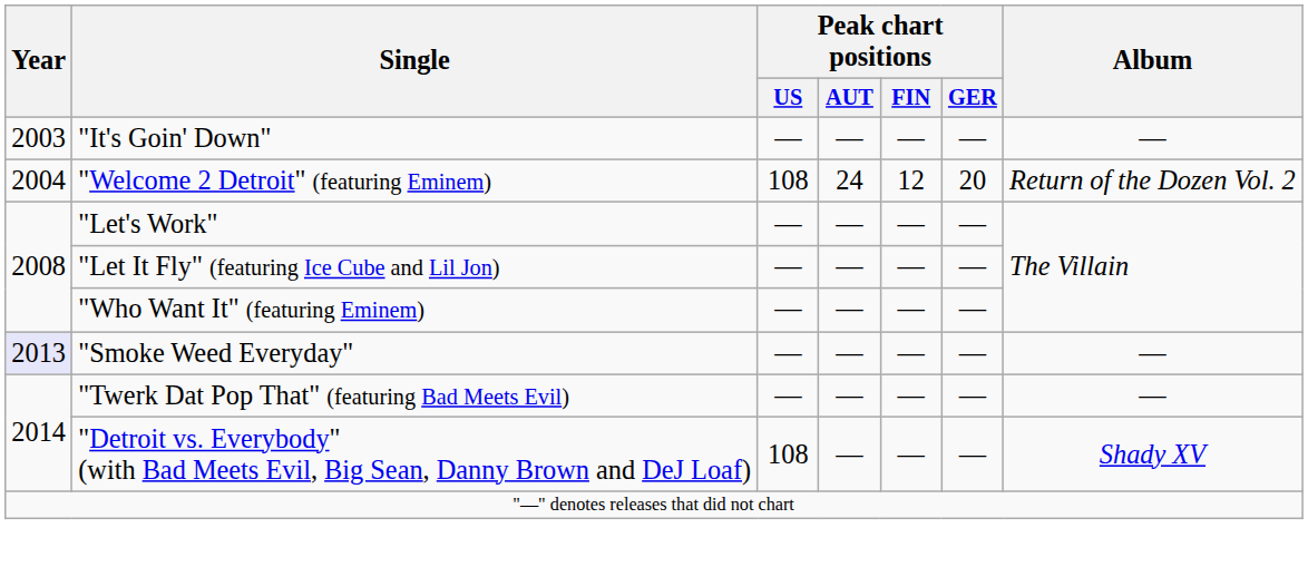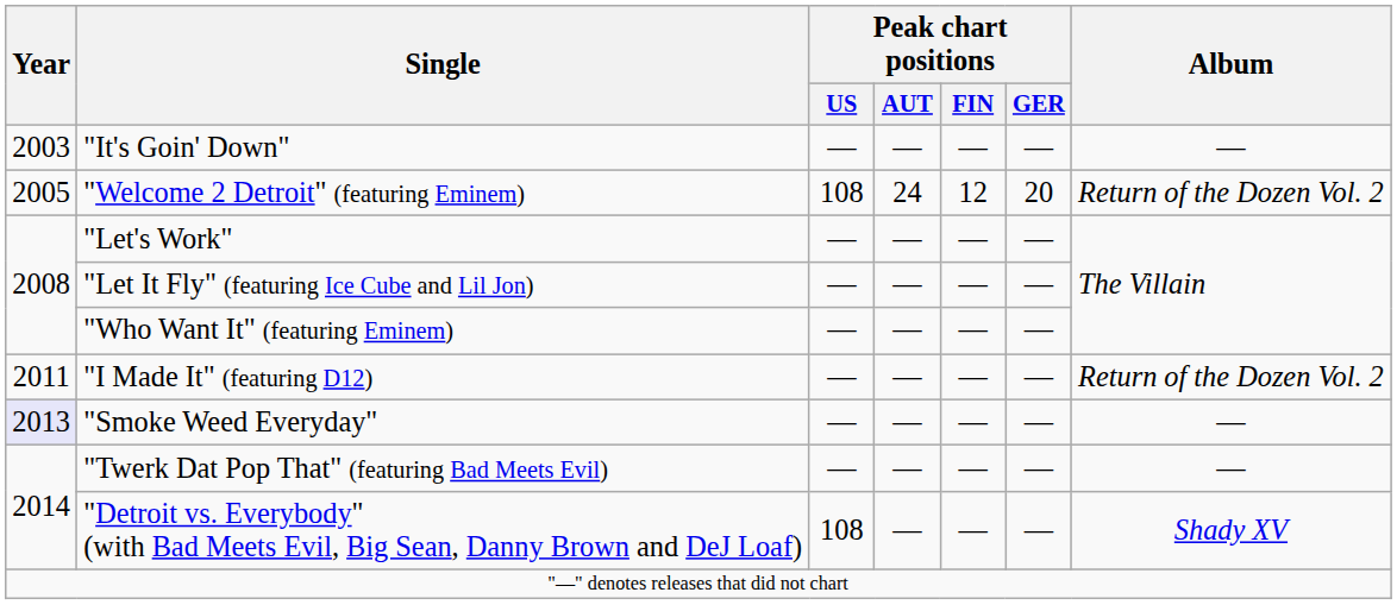"Welcome 2 Detroit" (featuring Eminem) | Year: 2004 -> 2005
+ row: 2011 | "I Made It" (featuring D12) | — | — | — | — | Return of the Dozen Vol. 2
